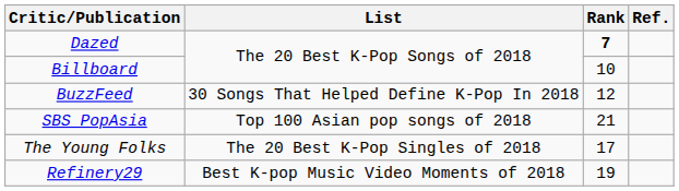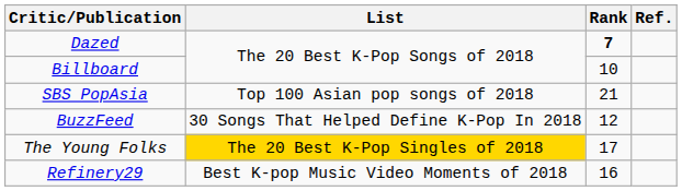rows swapped: SBS PopAsia <-> BuzzFeed
The Young Folks | List: no background -> gold background
Refinery29 | Rank: 19 -> 16
